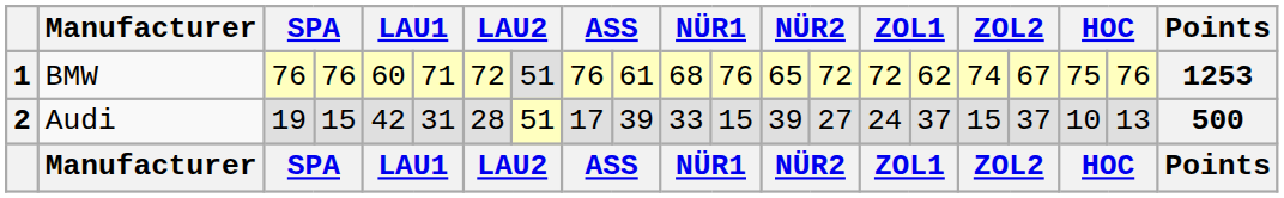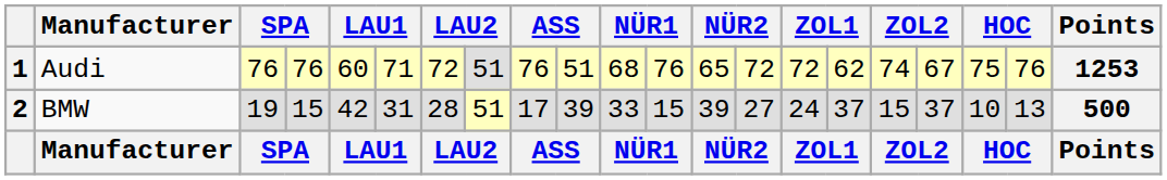1 | Manufacturer: BMW -> Audi
1 | column 10: 61 -> 51
2 | Manufacturer: Audi -> BMW
